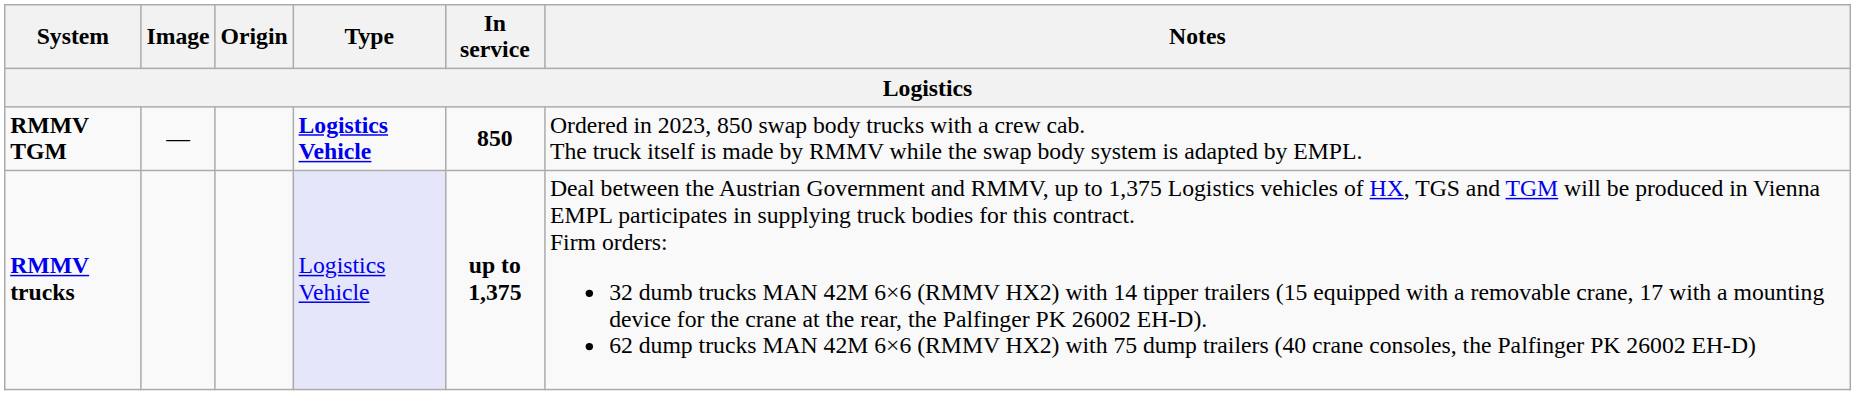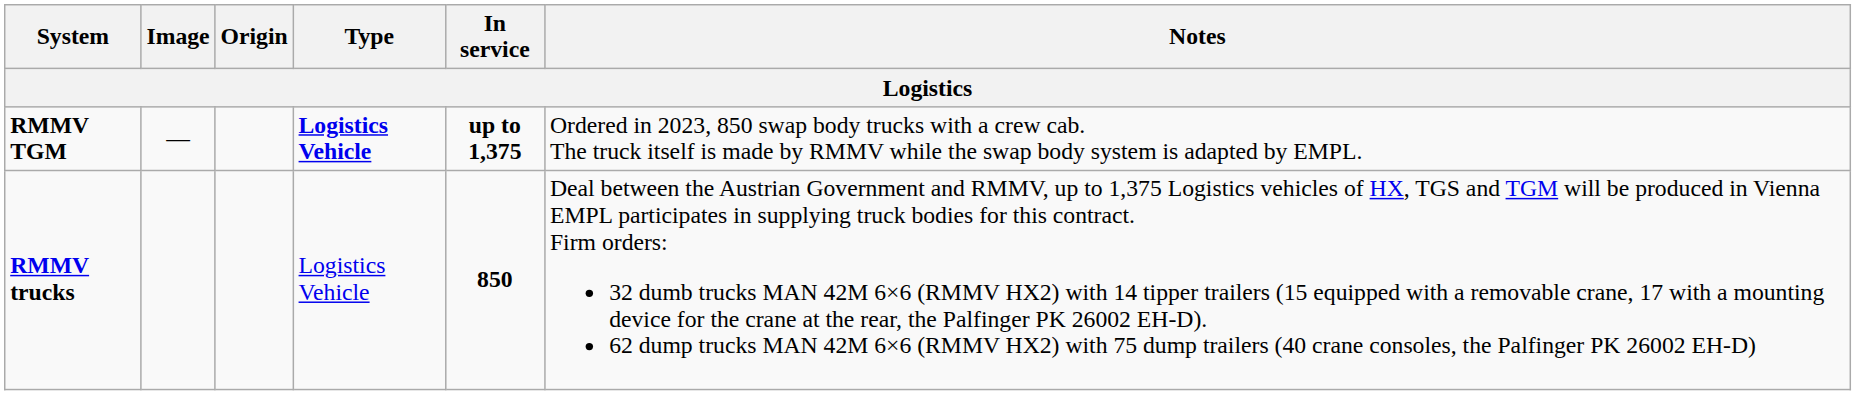RMMV TGM | In service: 850 -> up to 1,375
RMMV trucks | Type: lavender background -> no background
RMMV trucks | In service: up to 1,375 -> 850
